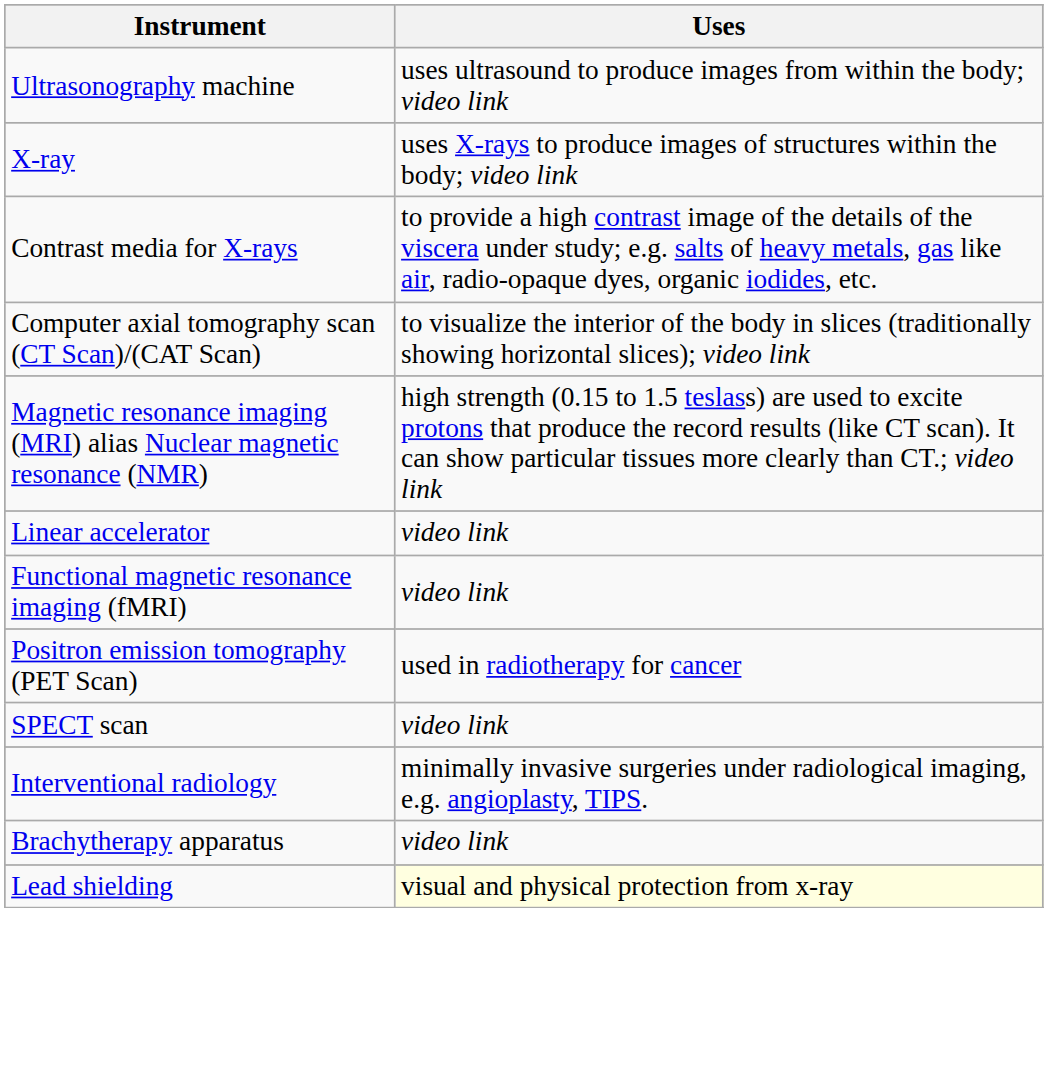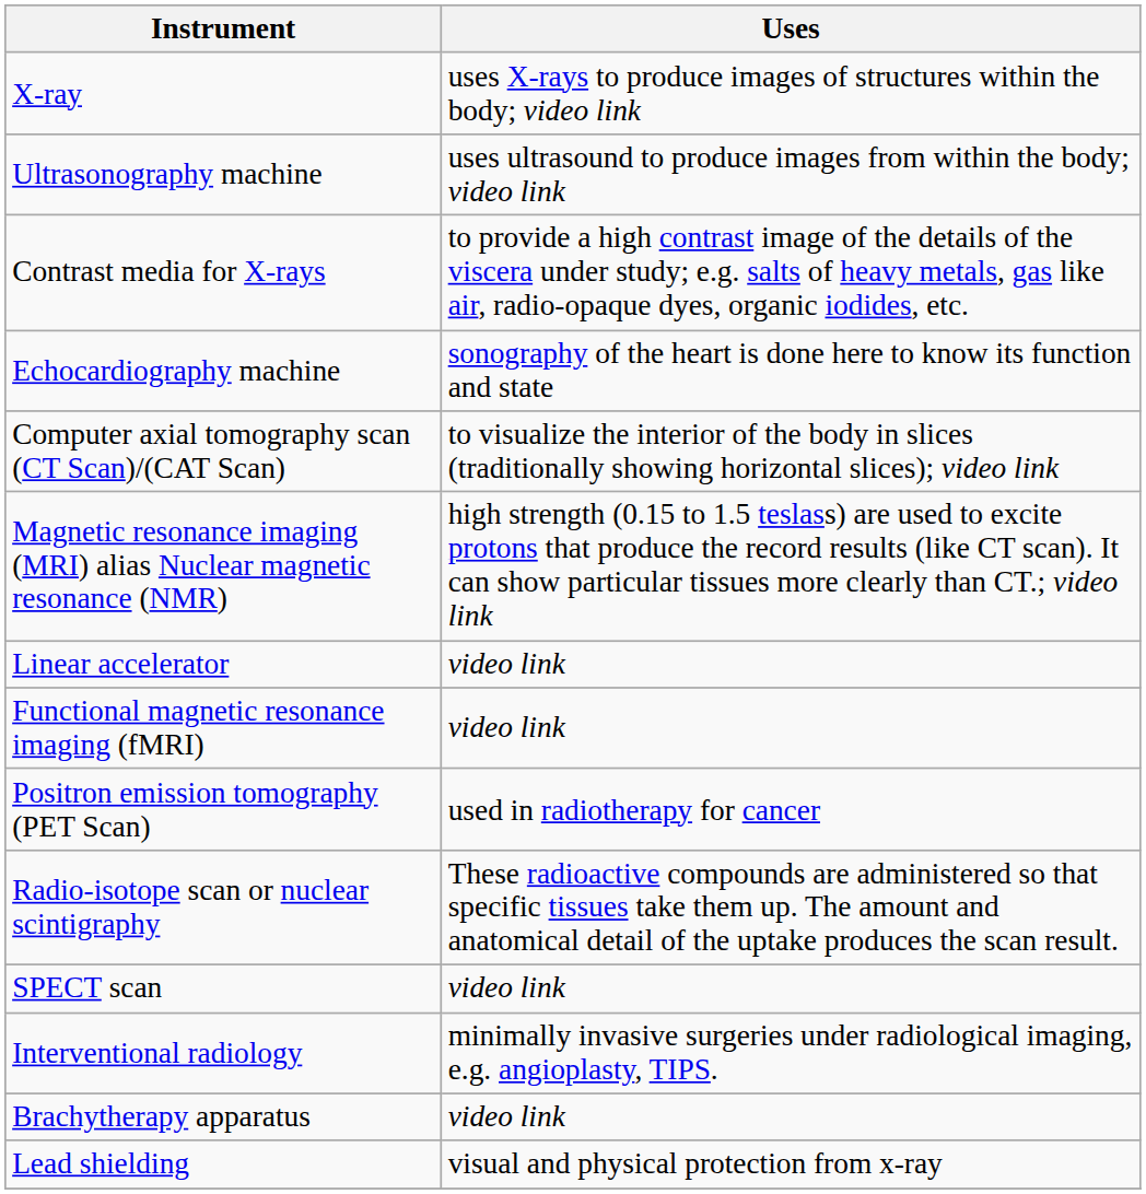rows swapped: Ultrasonography machine <-> X-ray
+ row: Echocardiography machine | sonography of the heart is done here to know its function and state
+ row: Radio-isotope scan or nuclear scintigraphy | These radioactive compounds are administered so that specific tissues take them up. The amount and anatomical detail of the uptake produces the scan result.
Lead shielding | Uses: lightyellow background -> no background
